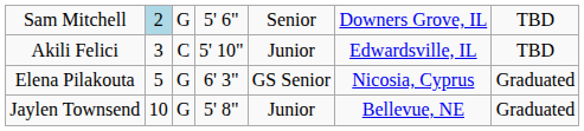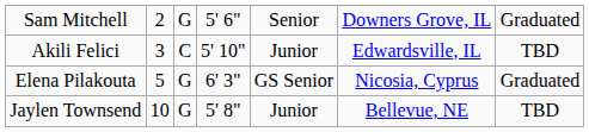Sam Mitchell | column 2: lightblue background -> no background
Sam Mitchell | column 7: TBD -> Graduated
Jaylen Townsend | column 7: Graduated -> TBD
